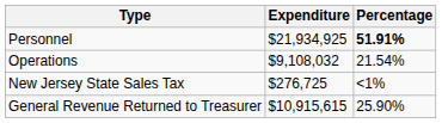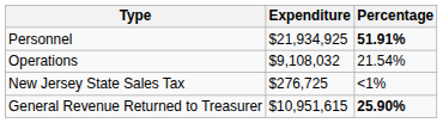General Revenue Returned to Treasurer | Expenditure: $10,915,615 -> $10,951,615
General Revenue Returned to Treasurer | Percentage: normal -> bold
